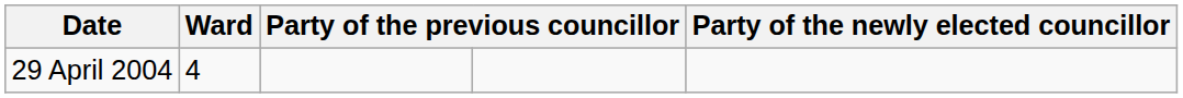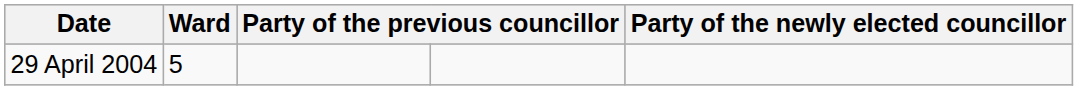29 April 2004 | Ward: 4 -> 5
